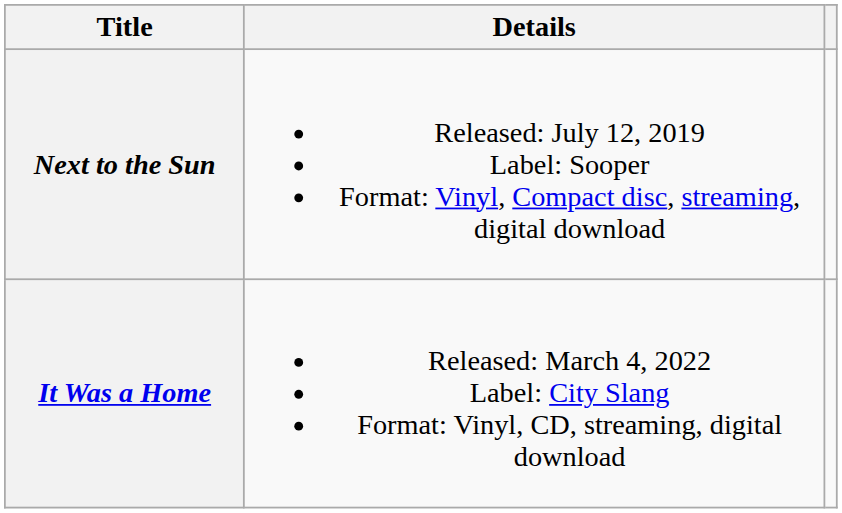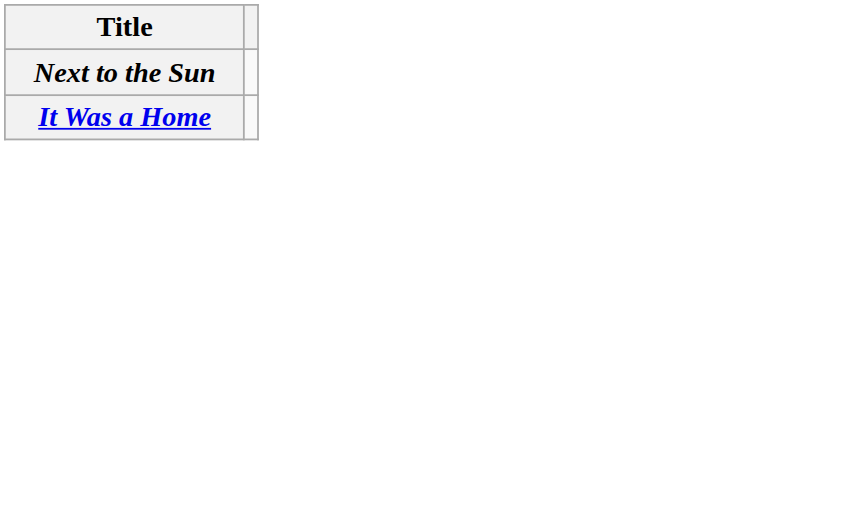- column: Details | Released: July 12, 2019 Label: Sooper Format: Vinyl, Compact disc, streaming, digital download | Released: March 4, 2022 Label: City Slang Format: Vinyl, CD, streaming, digital download
